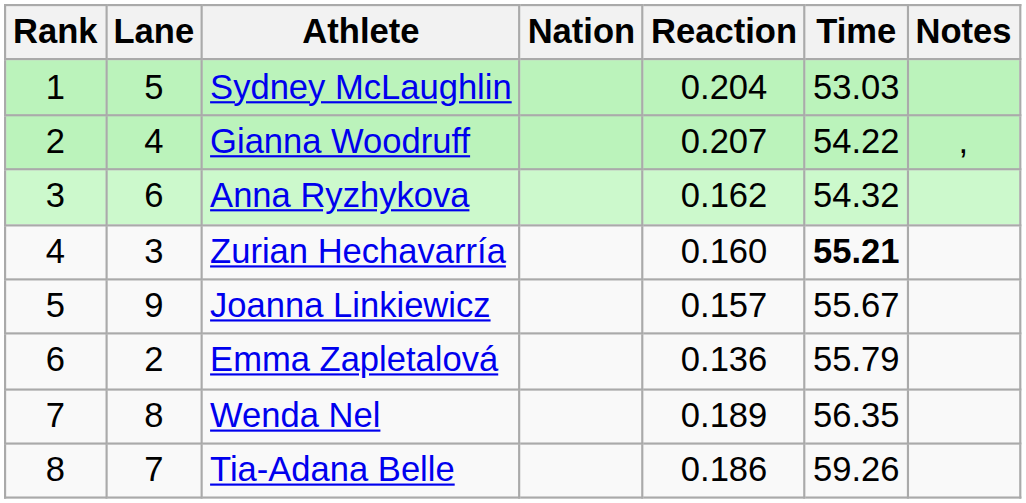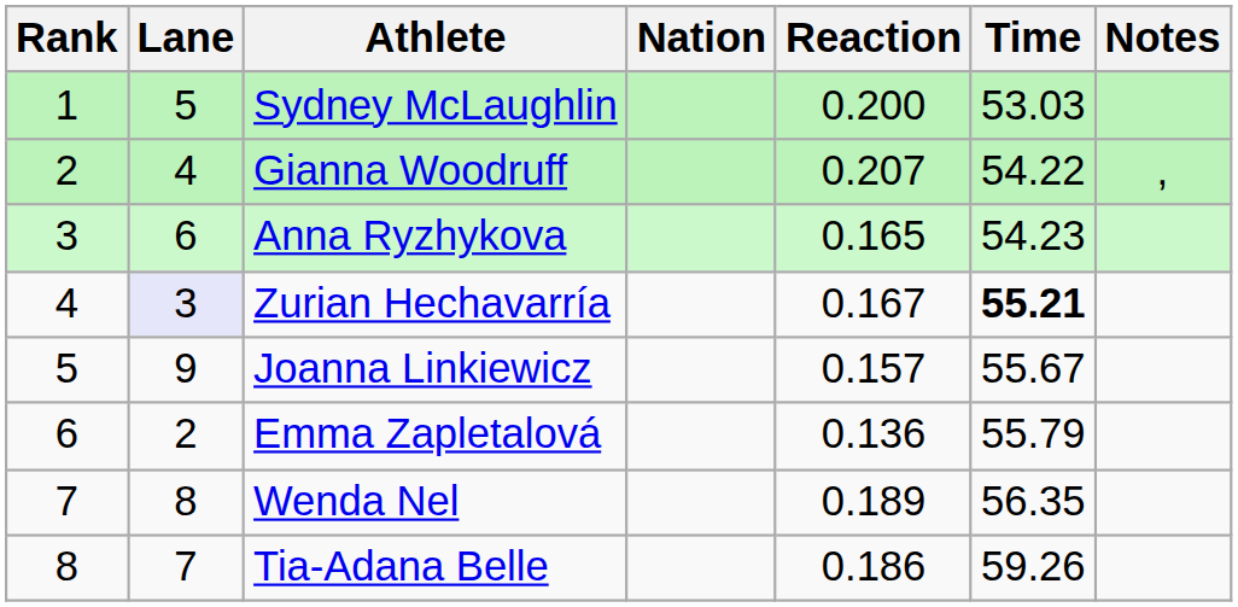Sydney McLaughlin | Reaction: 0.204 -> 0.200
Anna Ryzhykova | Reaction: 0.162 -> 0.165
Anna Ryzhykova | Time: 54.32 -> 54.23
Zurian Hechavarría | Lane: no background -> lavender background
Zurian Hechavarría | Reaction: 0.160 -> 0.167
